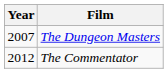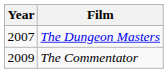The Commentator | Year: 2012 -> 2009
